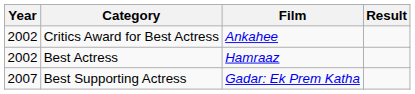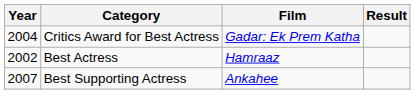Critics Award for Best Actress | Year: 2002 -> 2004
Critics Award for Best Actress | Film: Ankahee -> Gadar: Ek Prem Katha
Best Supporting Actress | Film: Gadar: Ek Prem Katha -> Ankahee
